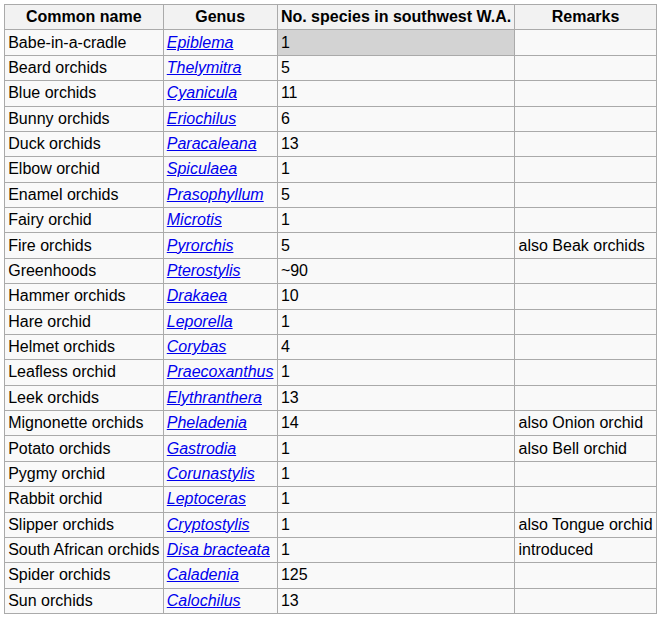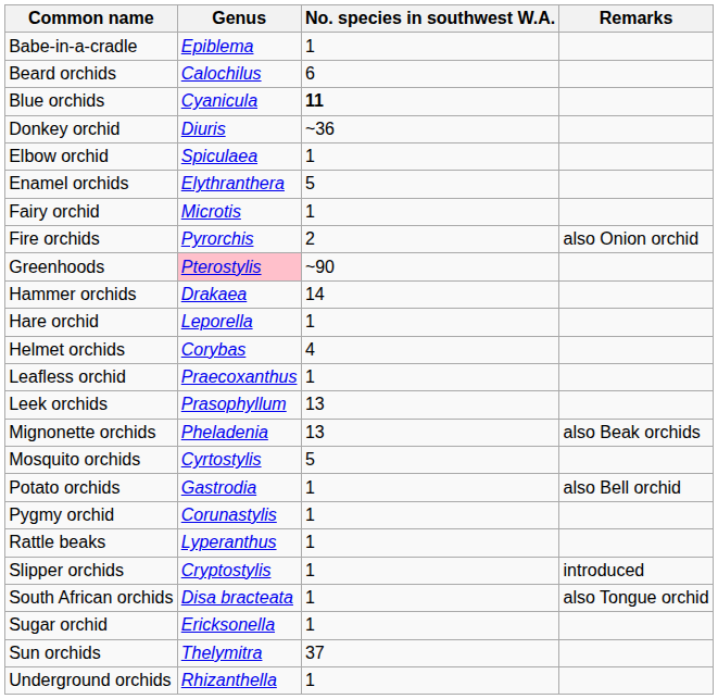Babe-in-a-cradle | No. species in southwest W.A.: lightgrey background -> no background
Beard orchids | Genus: Thelymitra -> Calochilus
Beard orchids | No. species in southwest W.A.: 5 -> 6
Blue orchids | No. species in southwest W.A.: normal -> bold
- row: Bunny orchids | Eriochilus | 6
+ row: Donkey orchid | Diuris | ~36
- row: Duck orchids | Paracaleana | 13
Enamel orchids | Genus: Prasophyllum -> Elythranthera
Fire orchids | No. species in southwest W.A.: 5 -> 2
Fire orchids | Remarks: also Beak orchids -> also Onion orchid
Greenhoods | Genus: no background -> pink background
Hammer orchids | No. species in southwest W.A.: 10 -> 14
Leek orchids | Genus: Elythranthera -> Prasophyllum
Mignonette orchids | No. species in southwest W.A.: 14 -> 13
Mignonette orchids | Remarks: also Onion orchid -> also Beak orchids
+ row: Mosquito orchids | Cyrtostylis | 5
- row: Rabbit orchid | Leptoceras | 1
+ row: Rattle beaks | Lyperanthus | 1
Slipper orchids | Remarks: also Tongue orchid -> introduced
South African orchids | Remarks: introduced -> also Tongue orchid
- row: Spider orchids | Caladenia | 125
+ row: Sugar orchid | Ericksonella | 1
Sun orchids | Genus: Calochilus -> Thelymitra
Sun orchids | No. species in southwest W.A.: 13 -> 37
+ row: Underground orchids | Rhizanthella | 1
